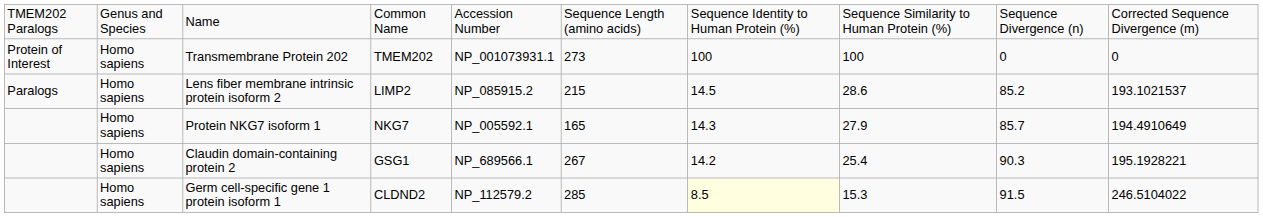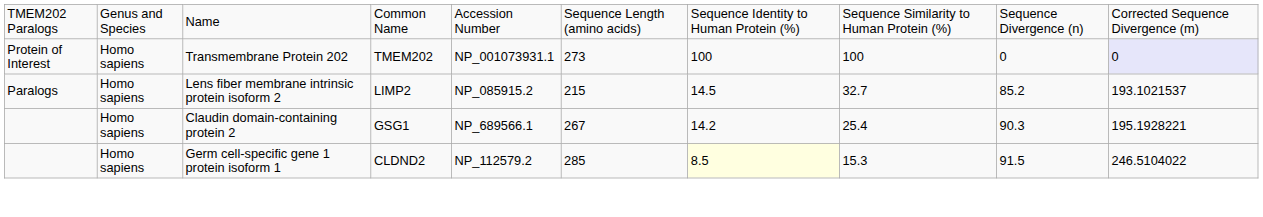Transmembrane Protein 202 | column 10: no background -> lavender background
Lens fiber membrane intrinsic protein isoform 2 | column 8: 28.6 -> 32.7
- row: Homo sapiens | Protein NKG7 isoform 1 | NKG7 | NP_005592.1 | 165 | 14.3 | 27.9 | 85.7 | 194.4910649
